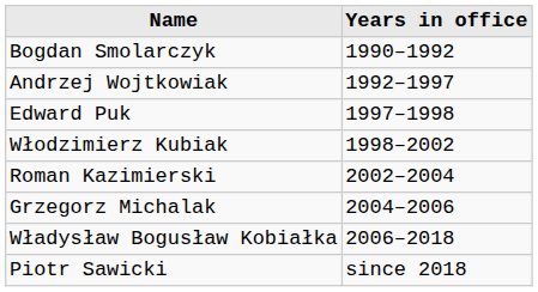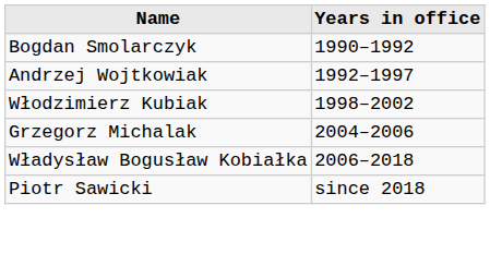- row: Edward Puk | 1997–1998
- row: Roman Kazimierski | 2002–2004
